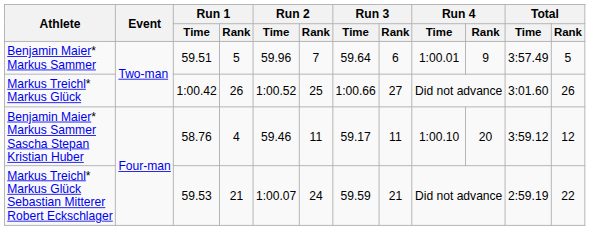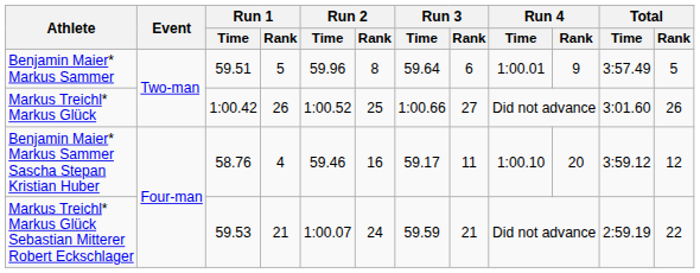Benjamin Maier* Markus Sammer | Run 2 / Rank: 7 -> 8
Benjamin Maier* Markus Sammer Sascha Stepan Kristian Huber | Run 2 / Rank: 11 -> 16
